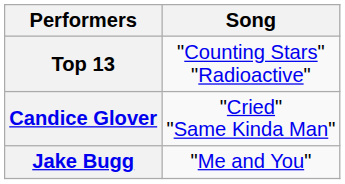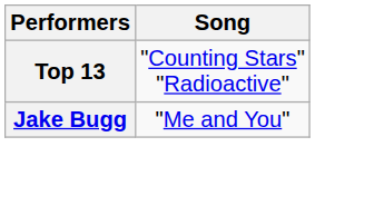- row: Candice Glover | "Cried" "Same Kinda Man"
